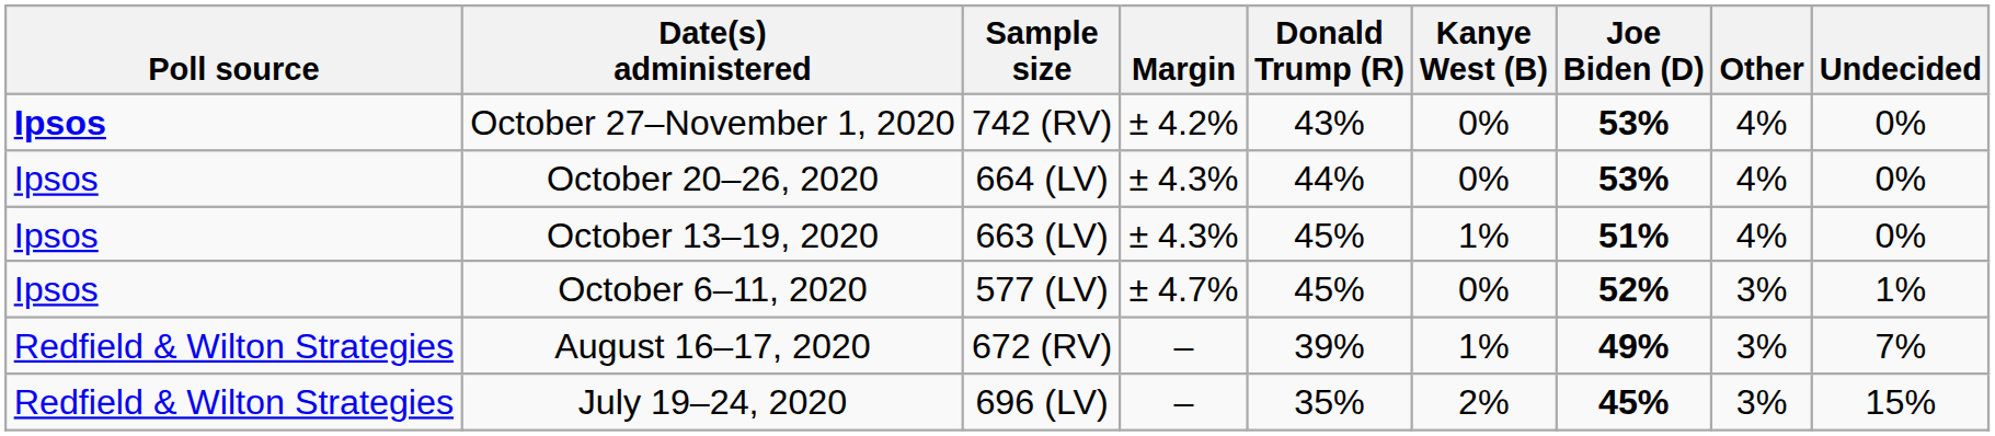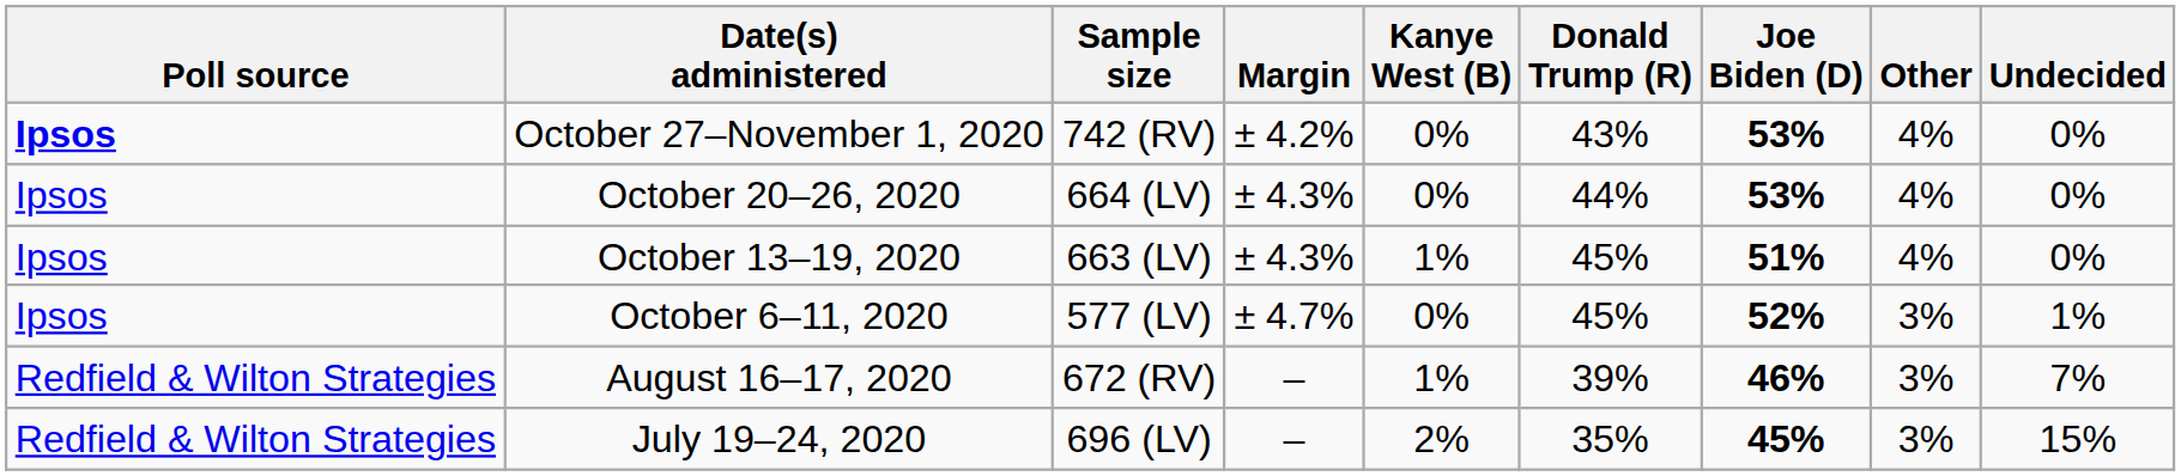columns swapped: Kanye West (B) <-> Donald Trump (R)
August 16–17, 2020 | Joe Biden (D): 49% -> 46%
